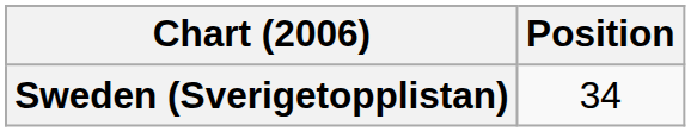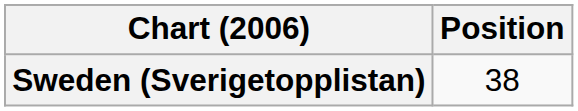Sweden (Sverigetopplistan) | Position: 34 -> 38
